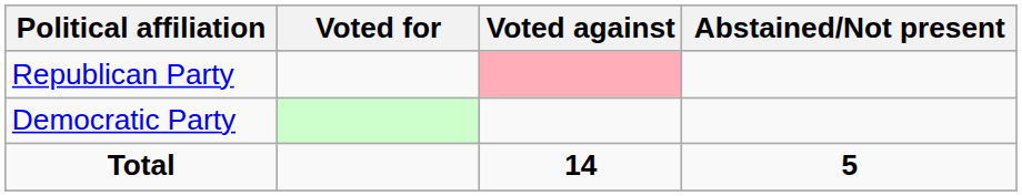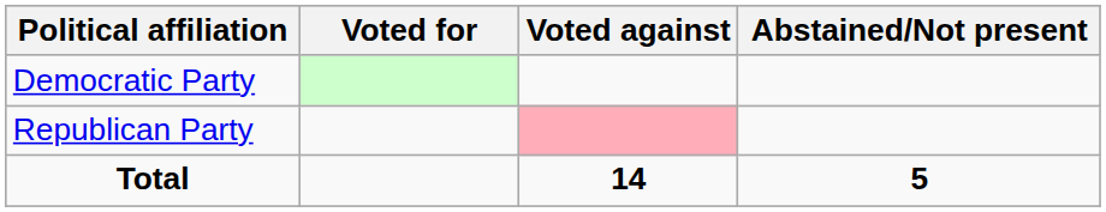rows swapped: Democratic Party <-> Republican Party
